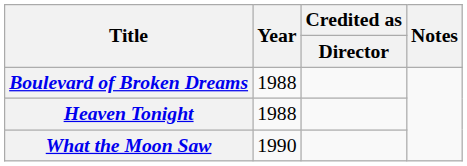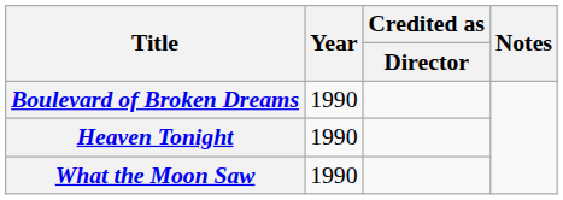Boulevard of Broken Dreams | Year: 1988 -> 1990
Heaven Tonight | Year: 1988 -> 1990
